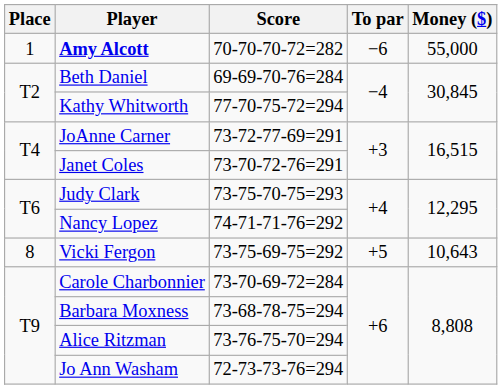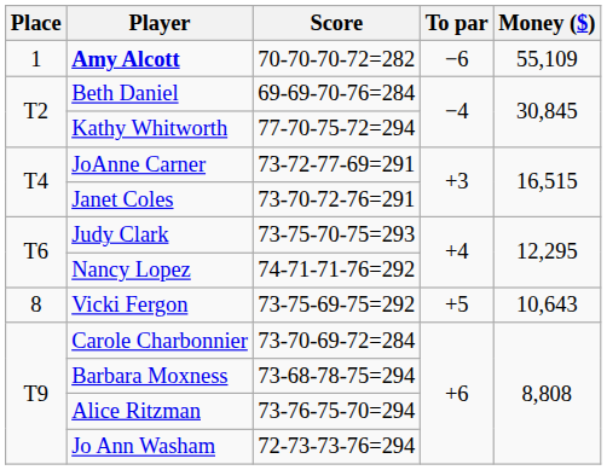Amy Alcott | Money ($): 55,000 -> 55,109
